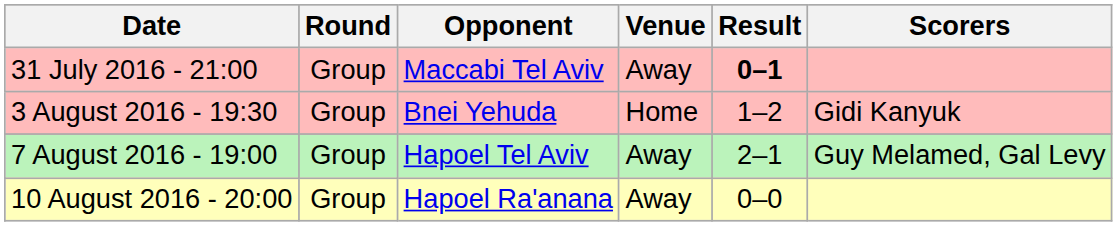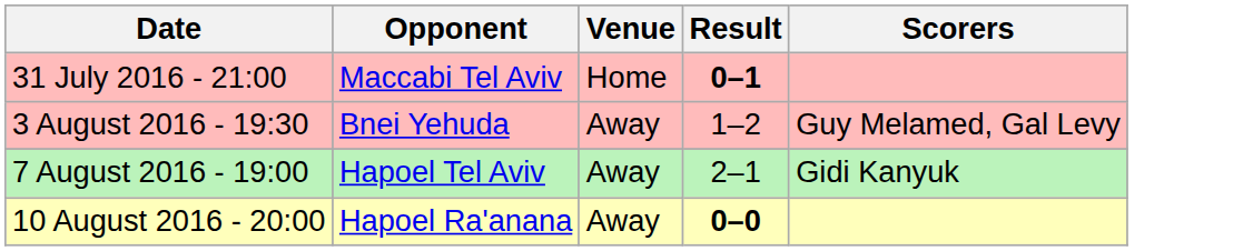- column: Round | Group | Group | Group | Group
31 July 2016 - 21:00 | Venue: Away -> Home
3 August 2016 - 19:30 | Venue: Home -> Away
3 August 2016 - 19:30 | Scorers: Gidi Kanyuk -> Guy Melamed, Gal Levy
7 August 2016 - 19:00 | Scorers: Guy Melamed, Gal Levy -> Gidi Kanyuk
10 August 2016 - 20:00 | Result: normal -> bold
